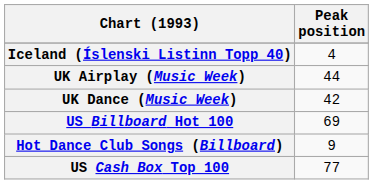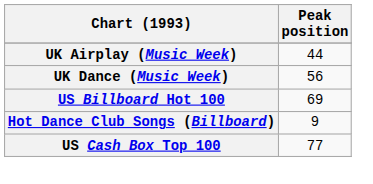- row: Iceland (Íslenski Listinn Topp 40) | 4
UK Dance (Music Week) | Peak position: 42 -> 56
